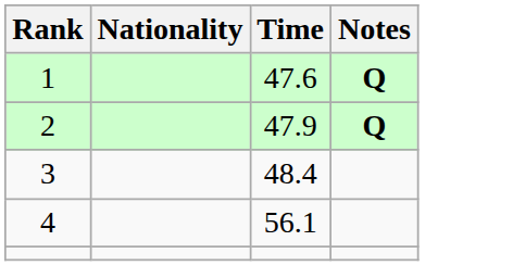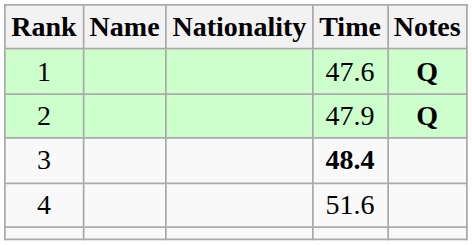+ column: Name
3 | Time: normal -> bold
4 | Time: 56.1 -> 51.6
